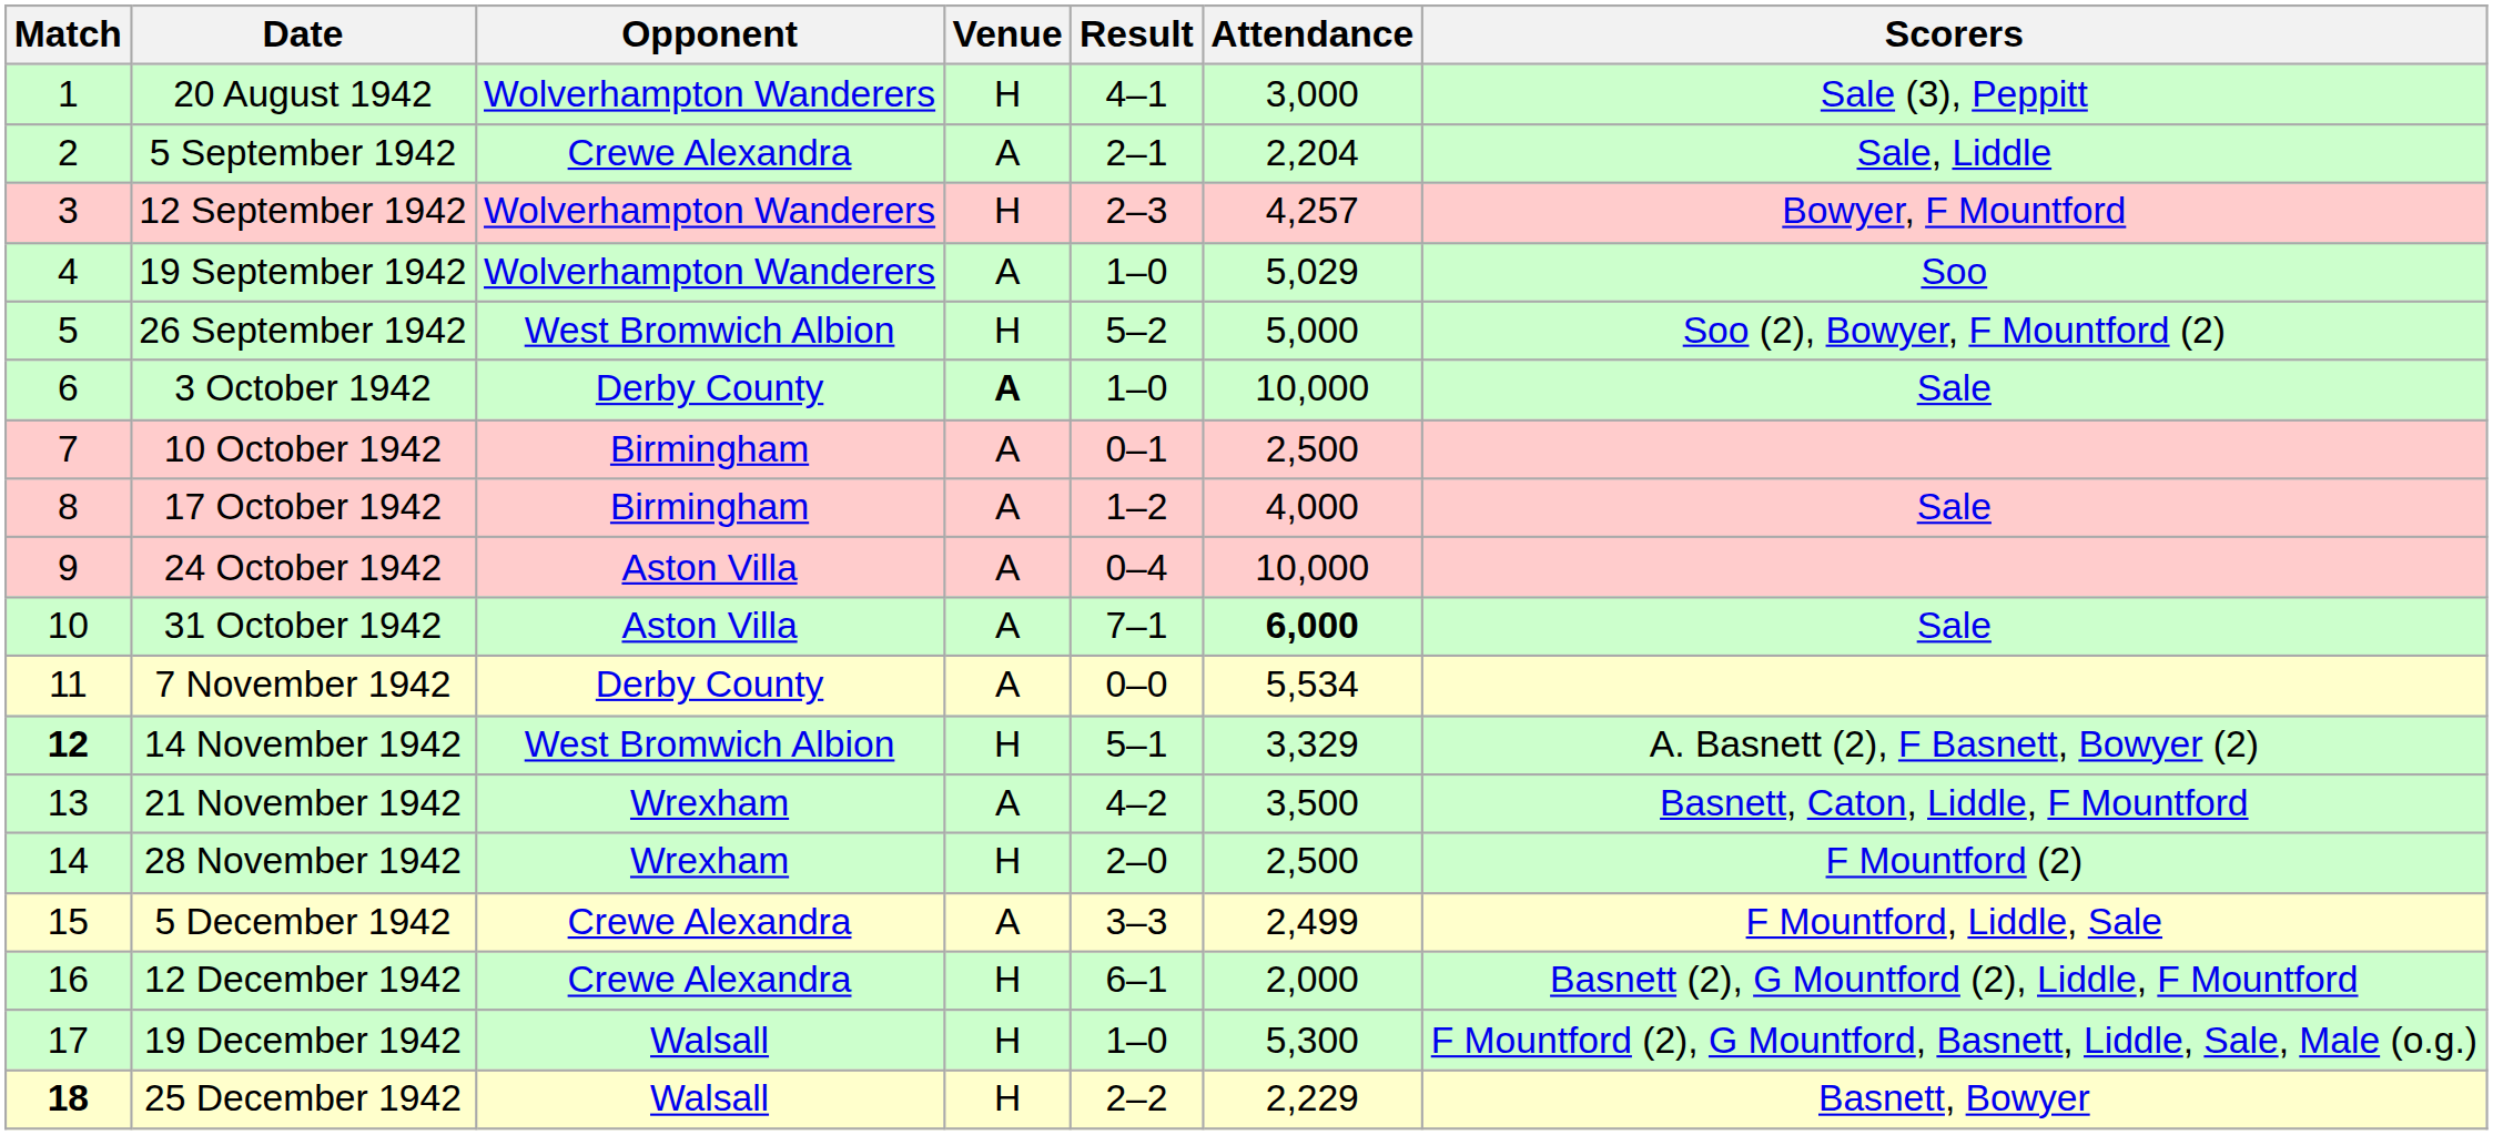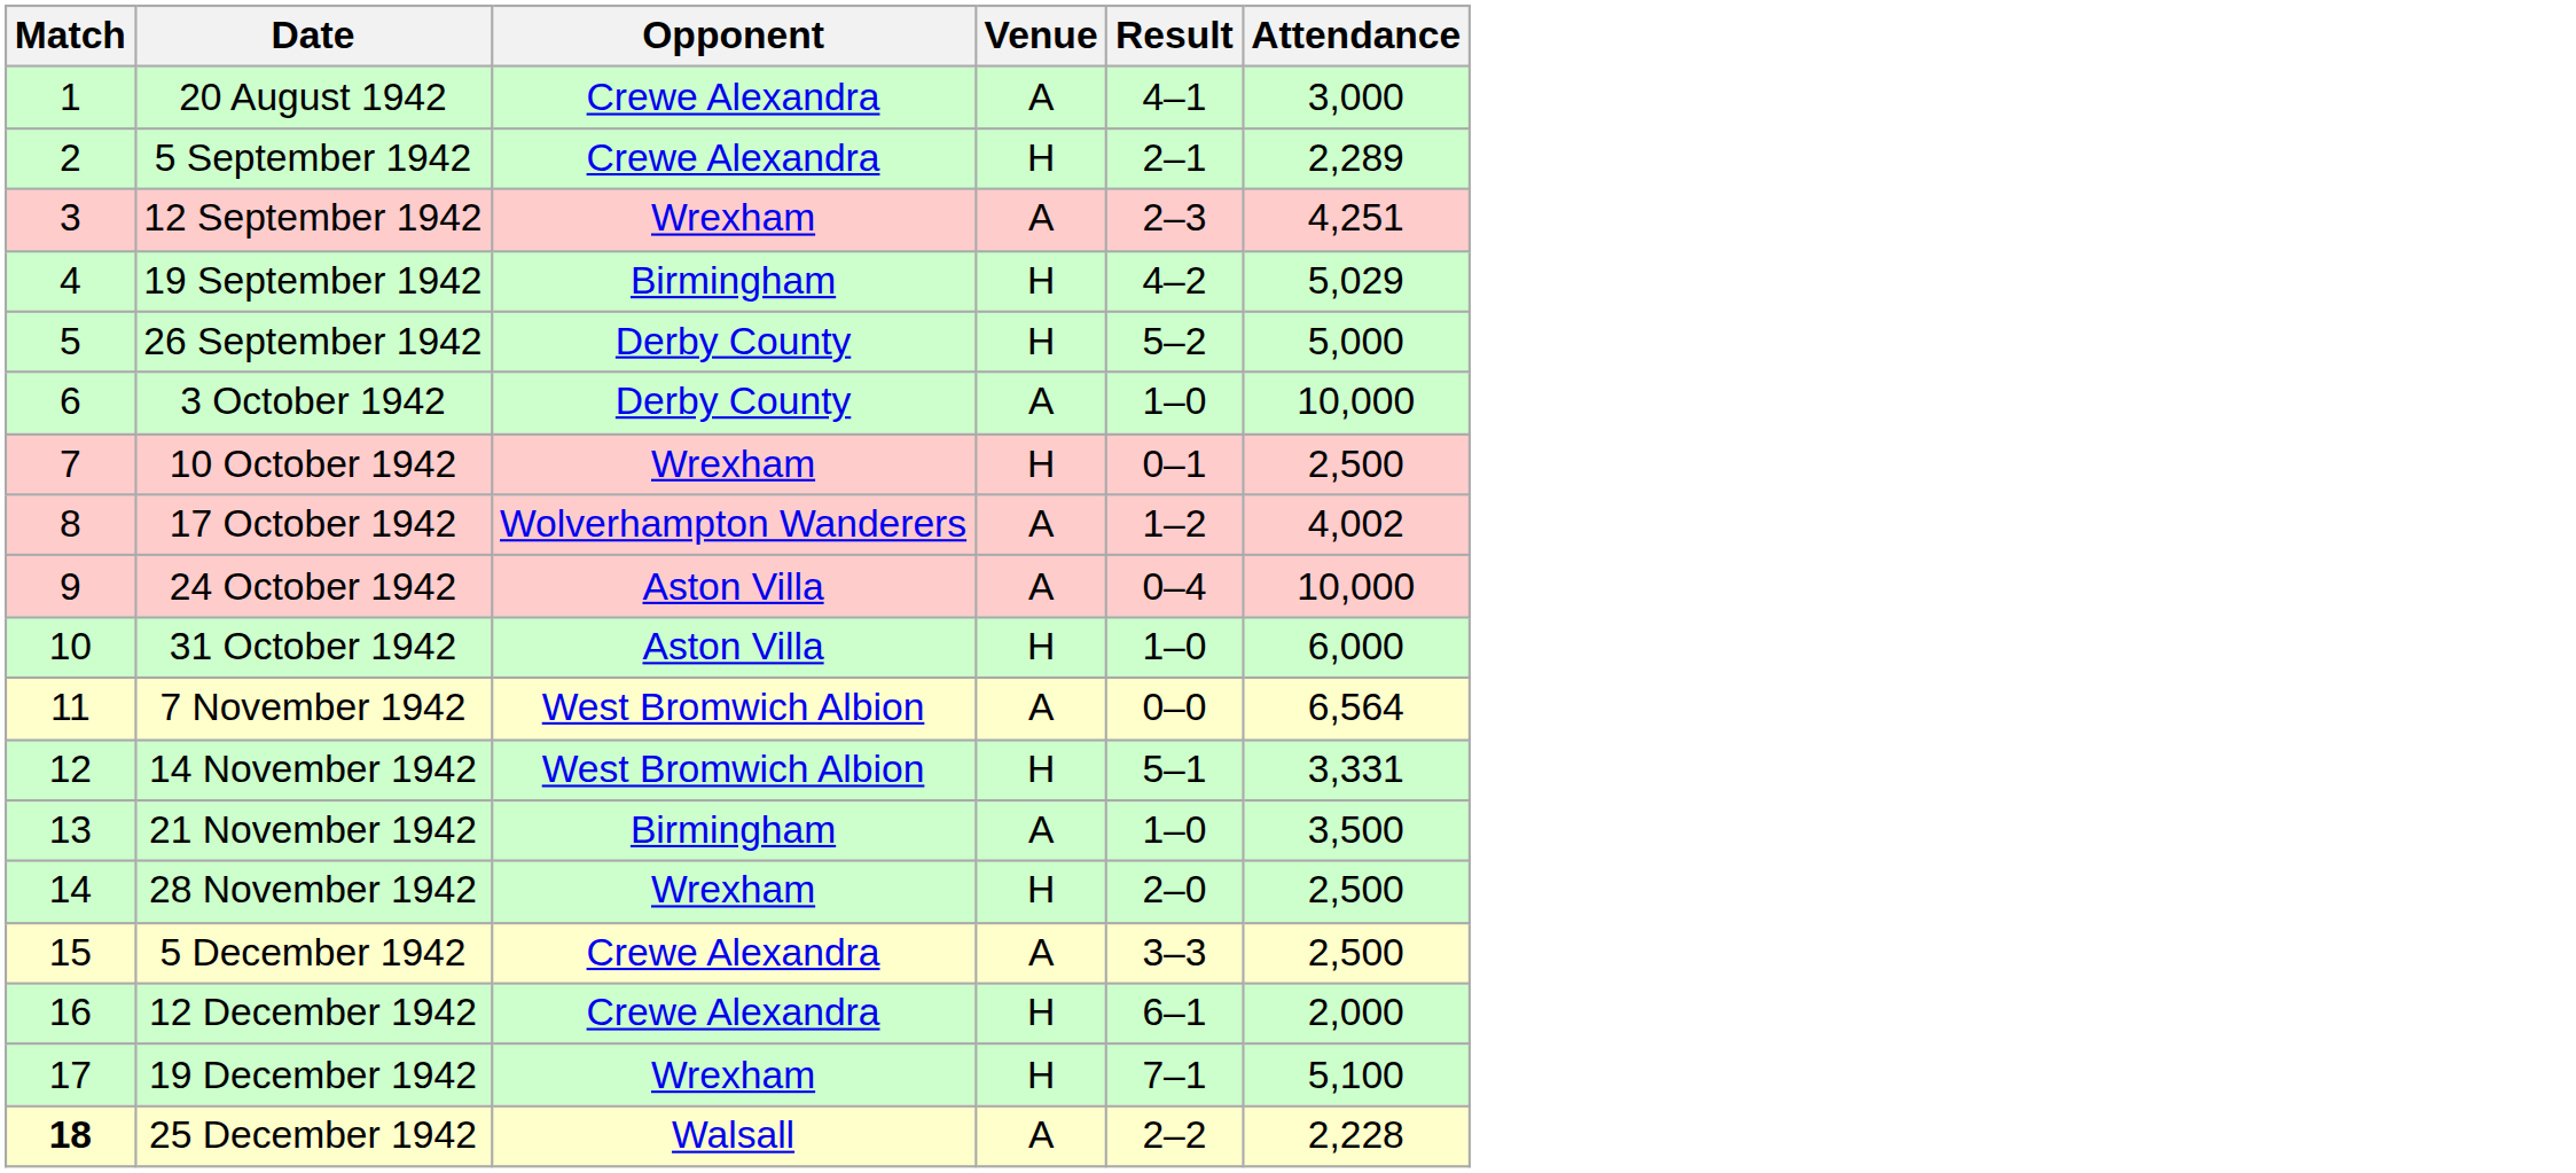- column: Scorers | Sale (3), Peppitt | Sale, Liddle | Bowyer, F Mountford | Soo | Soo (2), Bowyer, F Mountford (2) | Sale | Sale | Sale | A. Basnett (2), F Basnett, Bowyer (2) | Basnett, Caton, Liddle, F Mountford | F Mountford (2) | F Mountford, Liddle, Sale | Basnett (2), G Mountford (2), Liddle, F Mountford | F Mountford (2), G Mountford, Basnett, Liddle, Sale, Male (o.g.) | Basnett, Bowyer
20 August 1942 | Opponent: Wolverhampton Wanderers -> Crewe Alexandra
20 August 1942 | Venue: H -> A
5 September 1942 | Venue: A -> H
5 September 1942 | Attendance: 2,204 -> 2,289
12 September 1942 | Opponent: Wolverhampton Wanderers -> Wrexham
12 September 1942 | Venue: H -> A
12 September 1942 | Attendance: 4,257 -> 4,251
19 September 1942 | Opponent: Wolverhampton Wanderers -> Birmingham
19 September 1942 | Venue: A -> H
19 September 1942 | Result: 1–0 -> 4–2
26 September 1942 | Opponent: West Bromwich Albion -> Derby County
3 October 1942 | Venue: bold -> normal
10 October 1942 | Opponent: Birmingham -> Wrexham
10 October 1942 | Venue: A -> H
17 October 1942 | Opponent: Birmingham -> Wolverhampton Wanderers
17 October 1942 | Attendance: 4,000 -> 4,002
31 October 1942 | Venue: A -> H
31 October 1942 | Result: 7–1 -> 1–0
31 October 1942 | Attendance: bold -> normal
7 November 1942 | Opponent: Derby County -> West Bromwich Albion
7 November 1942 | Attendance: 5,534 -> 6,564
14 November 1942 | Match: bold -> normal
14 November 1942 | Attendance: 3,329 -> 3,331
21 November 1942 | Opponent: Wrexham -> Birmingham
21 November 1942 | Result: 4–2 -> 1–0
5 December 1942 | Attendance: 2,499 -> 2,500
19 December 1942 | Opponent: Walsall -> Wrexham
19 December 1942 | Result: 1–0 -> 7–1
19 December 1942 | Attendance: 5,300 -> 5,100
25 December 1942 | Venue: H -> A
25 December 1942 | Attendance: 2,229 -> 2,228
